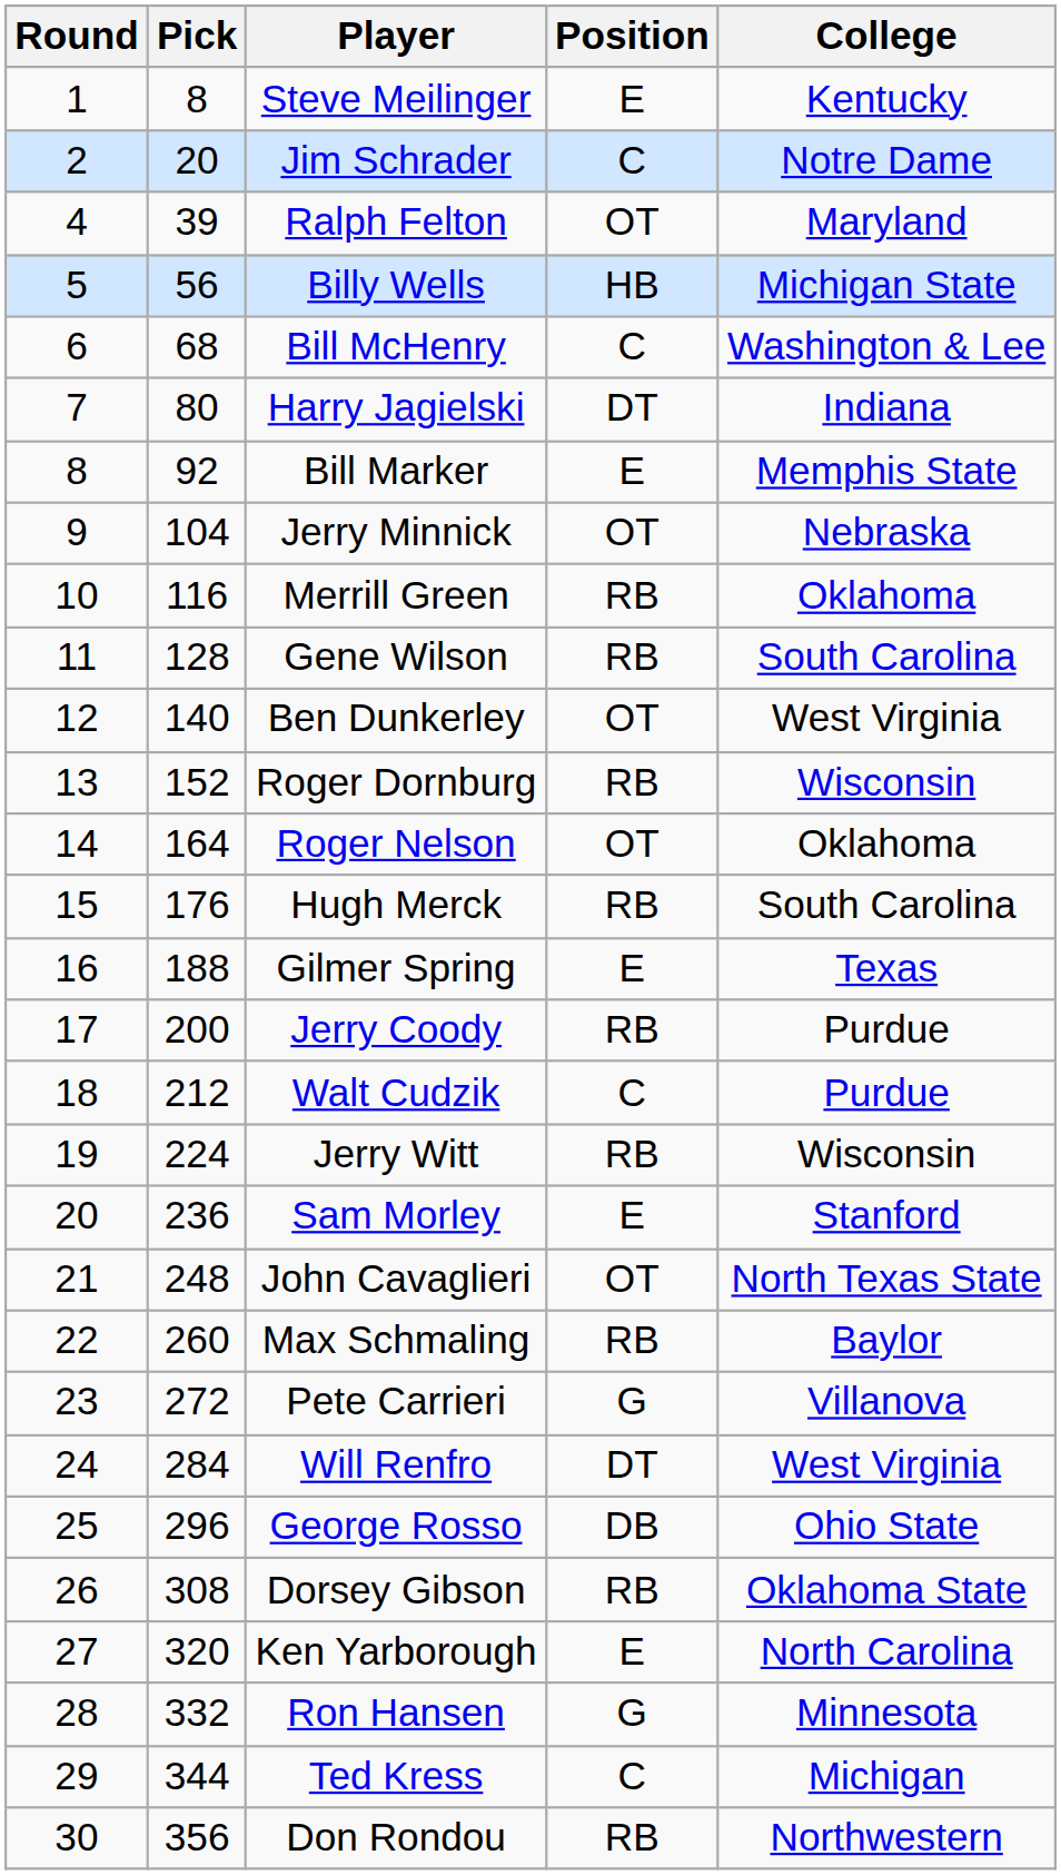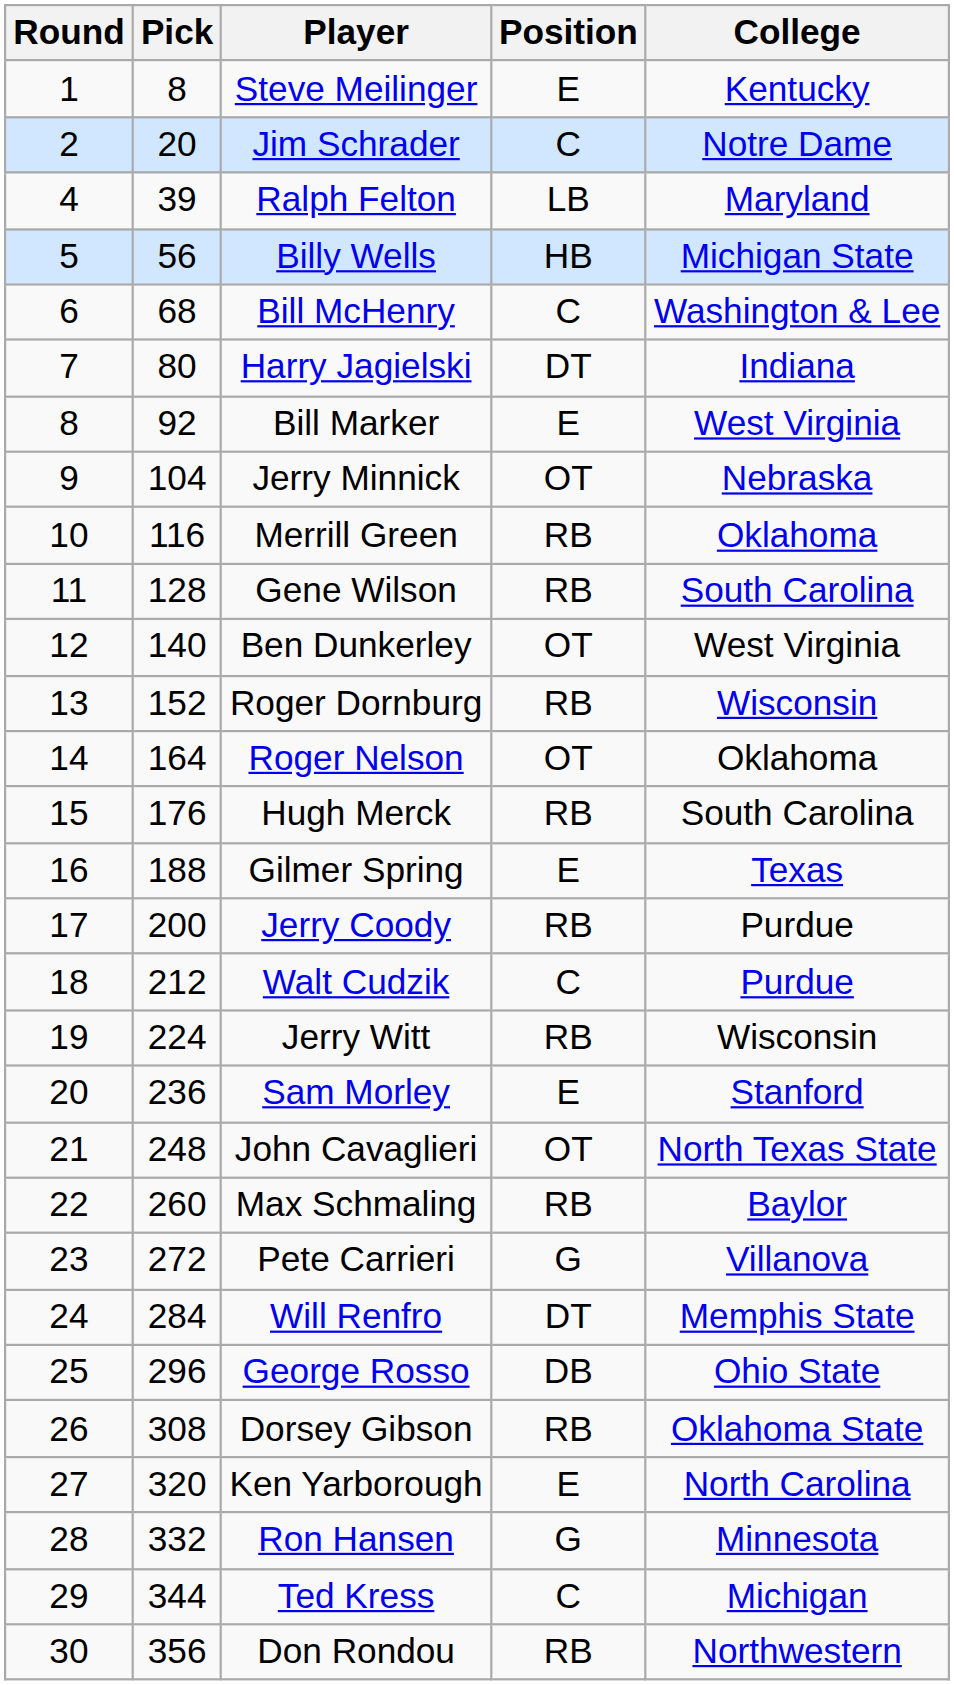Ralph Felton | Position: OT -> LB
Bill Marker | College: Memphis State -> West Virginia
Will Renfro | College: West Virginia -> Memphis State
